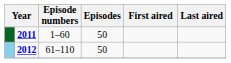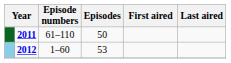2011 | Episode numbers: 1–60 -> 61–110
2012 | Episode numbers: 61–110 -> 1–60
2012 | Episodes: 50 -> 53
